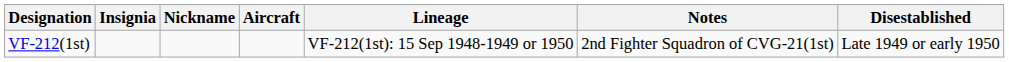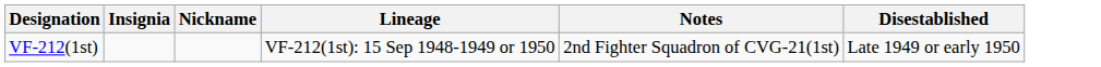- column: Aircraft
